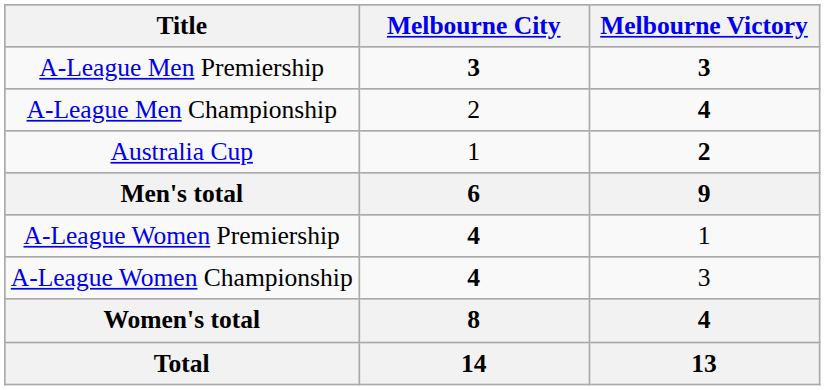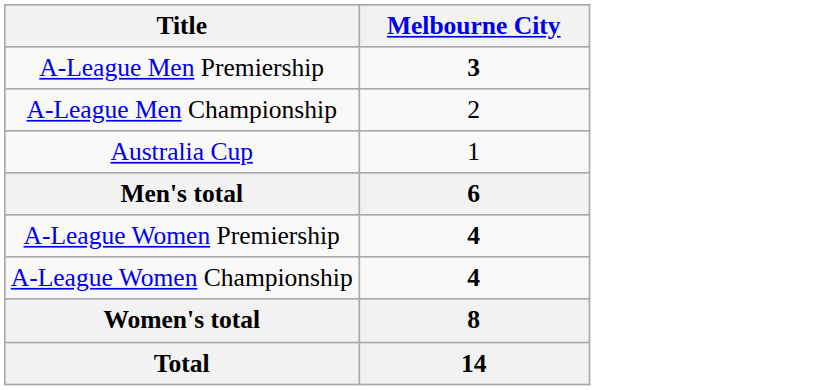- column: Melbourne Victory | 3 | 4 | 2 | 9 | 1 | 3 | 4 | 13
